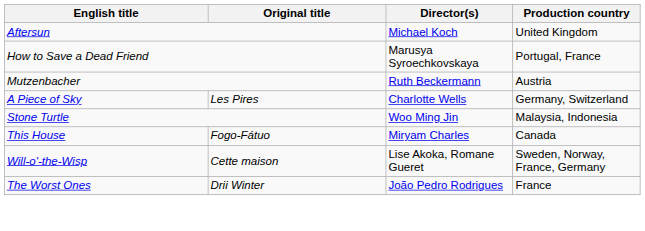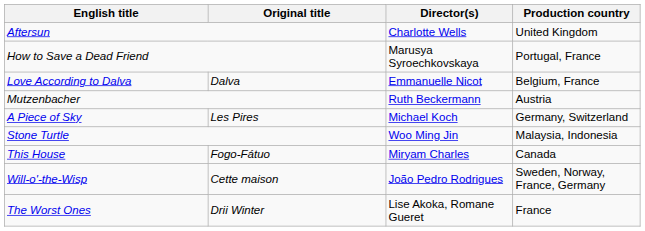Aftersun | Director(s): Michael Koch -> Charlotte Wells
+ row: Love According to Dalva | Dalva | Emmanuelle Nicot | Belgium, France
A Piece of Sky | Director(s): Charlotte Wells -> Michael Koch
Will-o'-the-Wisp | Director(s): Lise Akoka, Romane Gueret -> João Pedro Rodrigues
The Worst Ones | Director(s): João Pedro Rodrigues -> Lise Akoka, Romane Gueret
